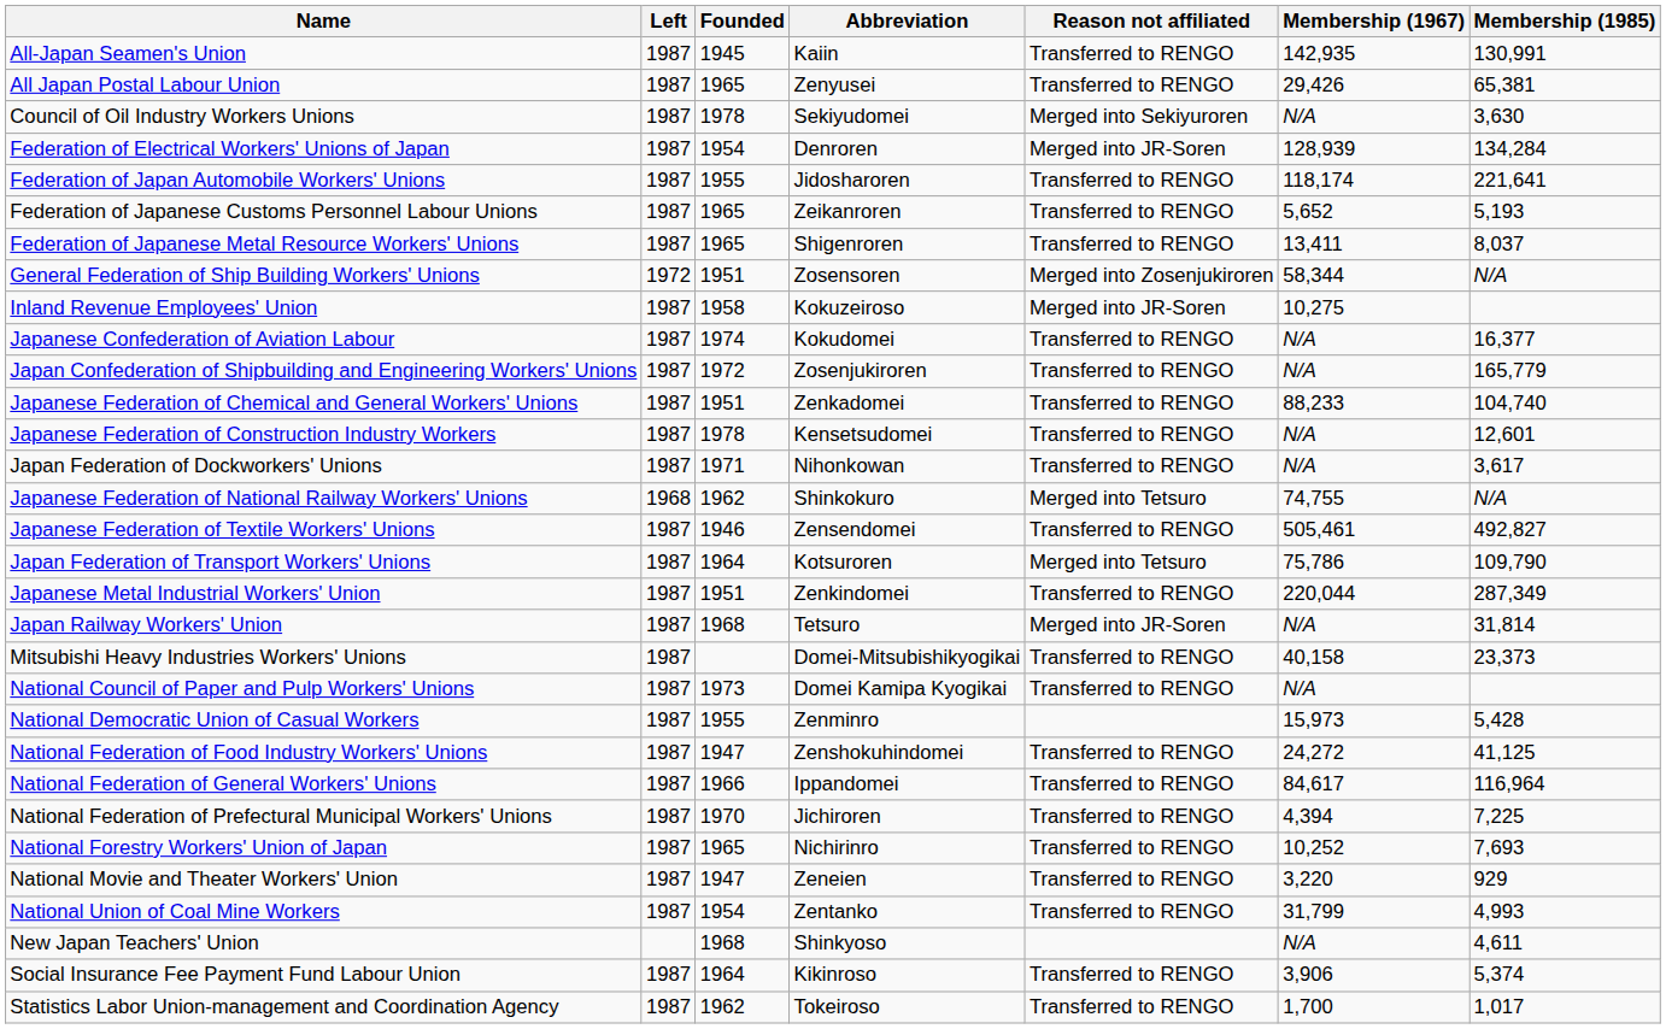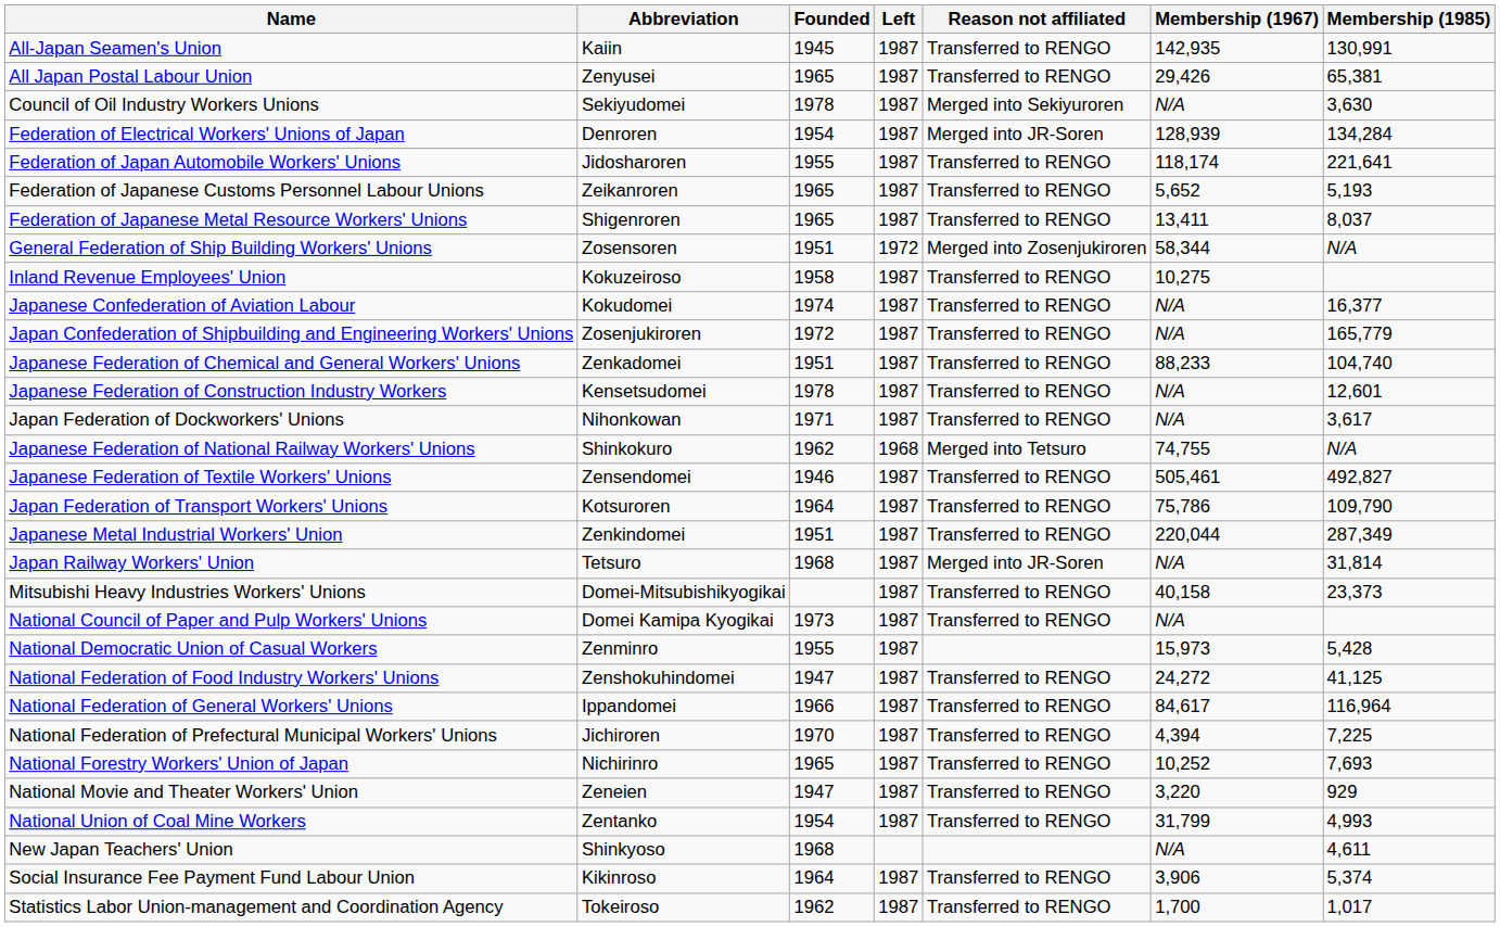columns swapped: Abbreviation <-> Left
Inland Revenue Employees' Union | Reason not affiliated: Merged into JR-Soren -> Transferred to RENGO
Japan Federation of Transport Workers' Unions | Reason not affiliated: Merged into Tetsuro -> Transferred to RENGO
